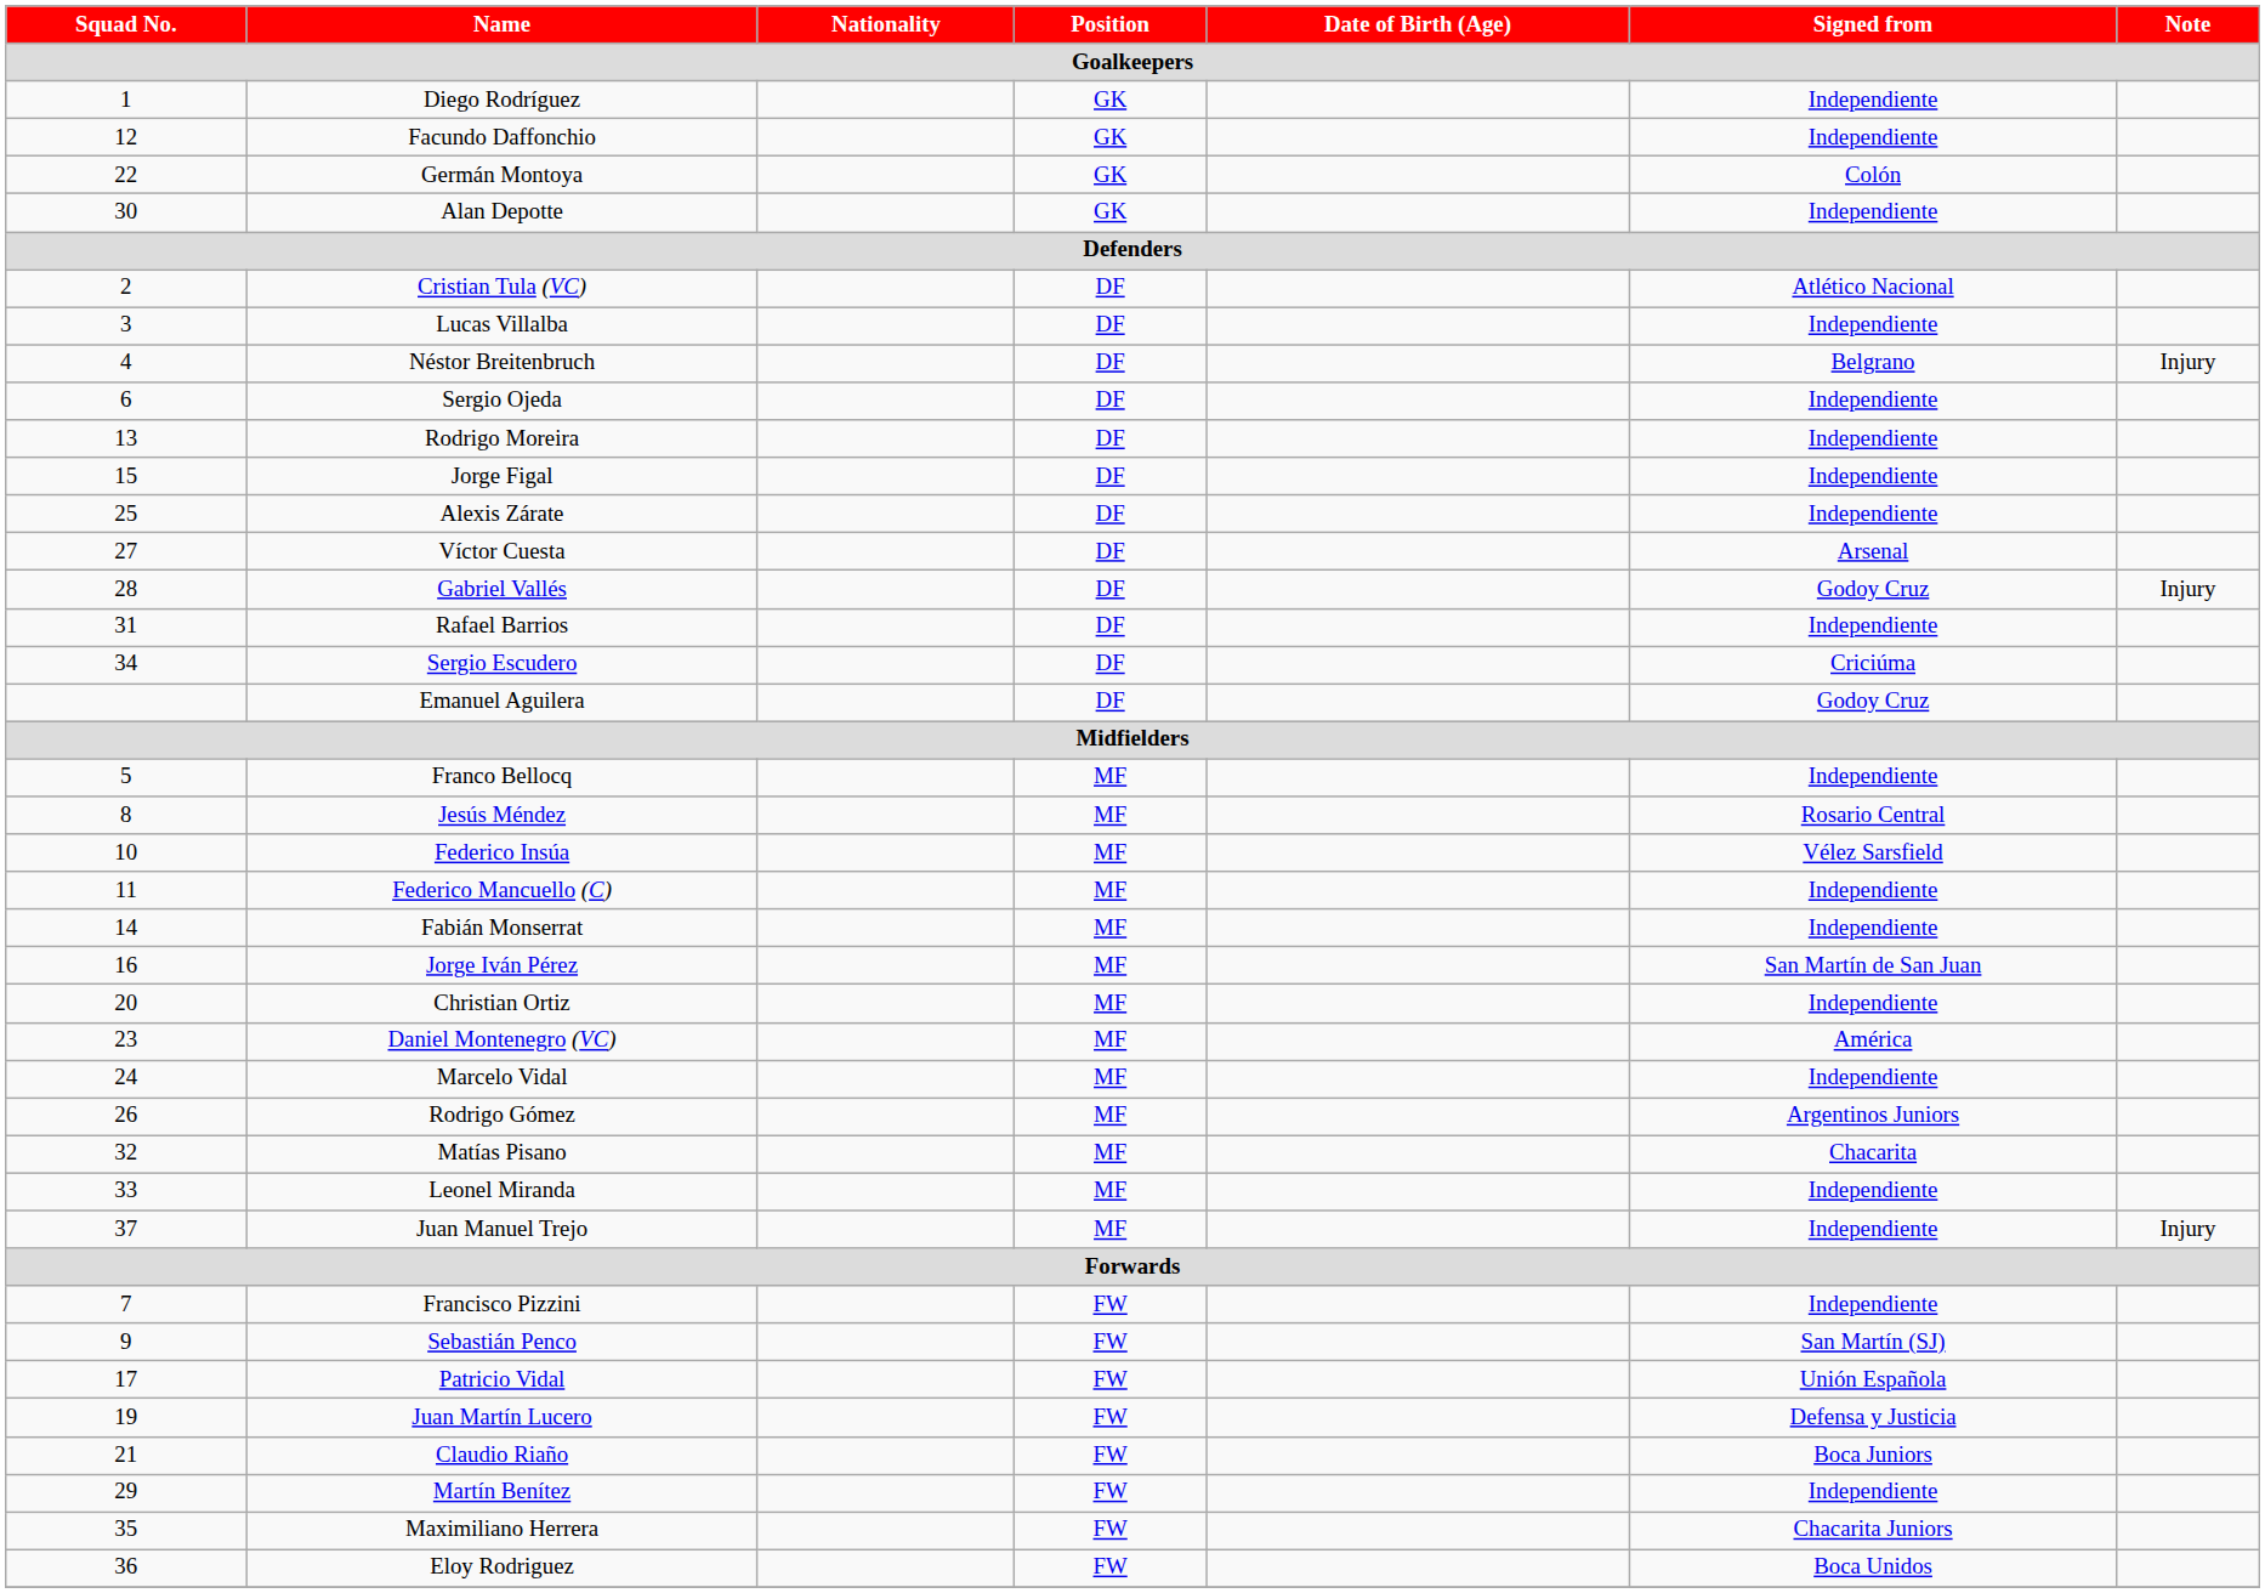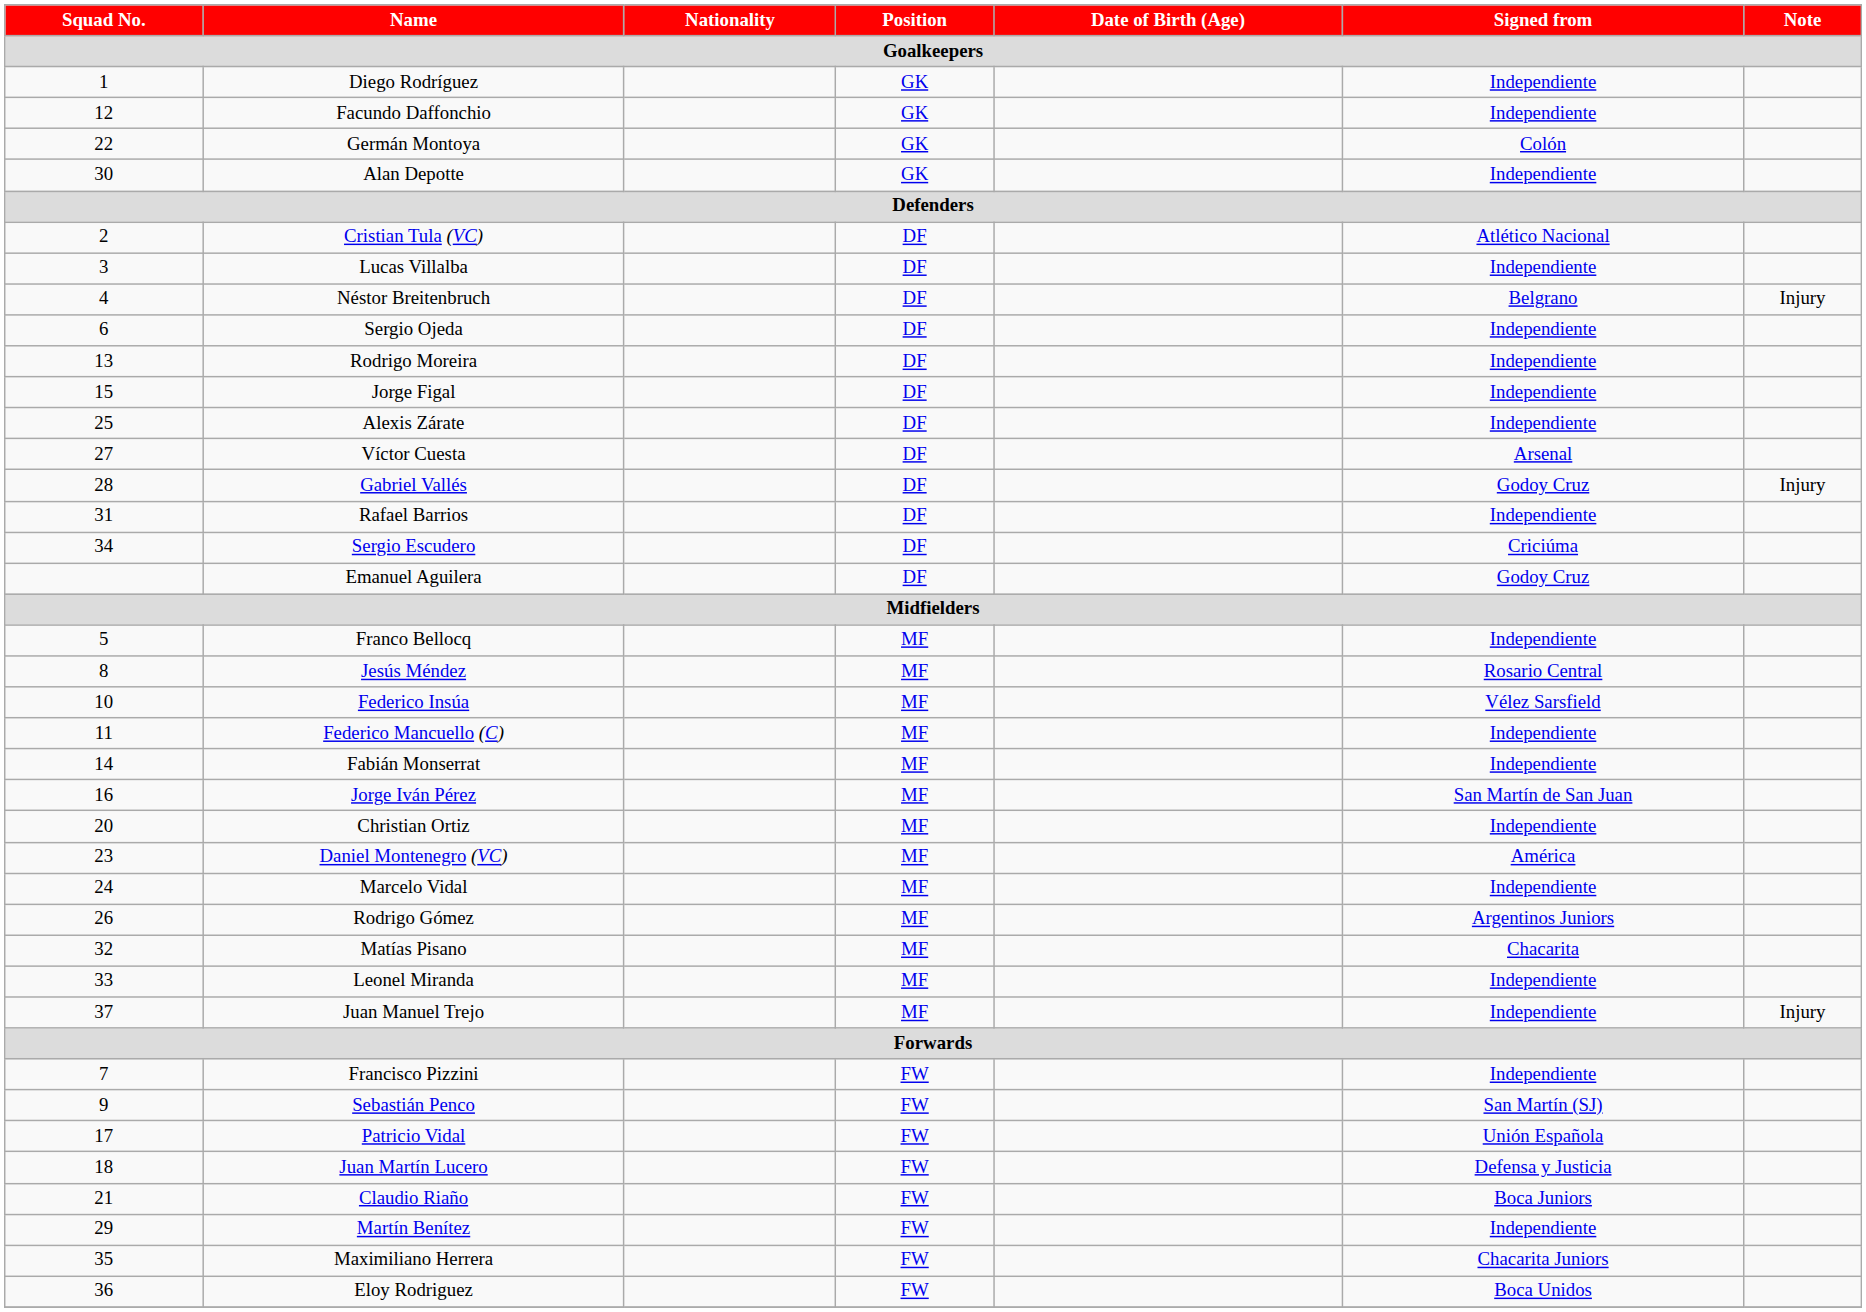Juan Martín Lucero | Squad No.: 19 -> 18
